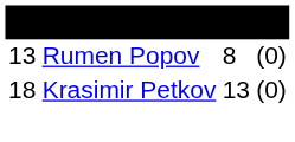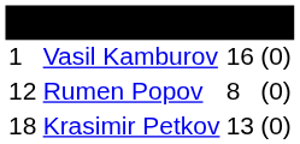+ row: 1 | Vasil Kamburov | 16 | (0)
Rumen Popov | column 1: 13 -> 12
